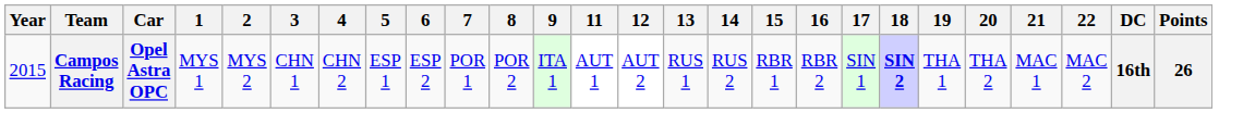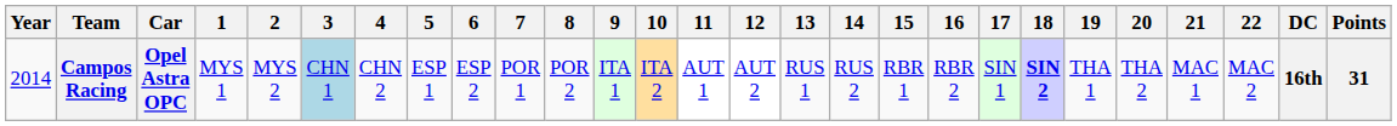+ column: 10 | ITA 2
Campos Racing | Year: 2015 -> 2014
Campos Racing | 3: no background -> lightblue background
Campos Racing | Points: 26 -> 31
